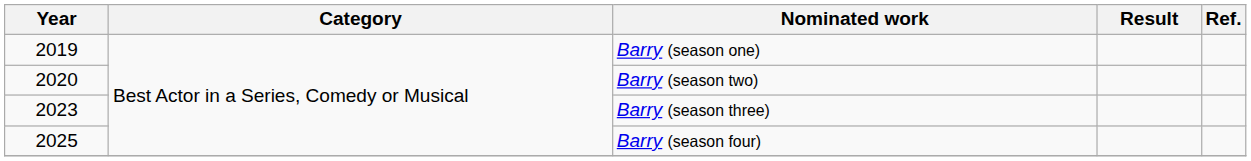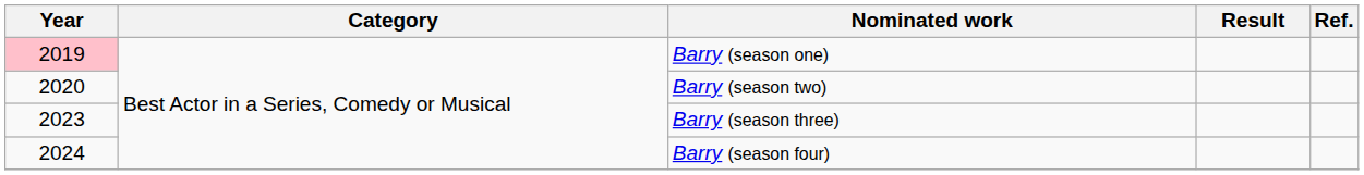Barry (season one) | Year: no background -> pink background
Barry (season four) | Year: 2025 -> 2024
